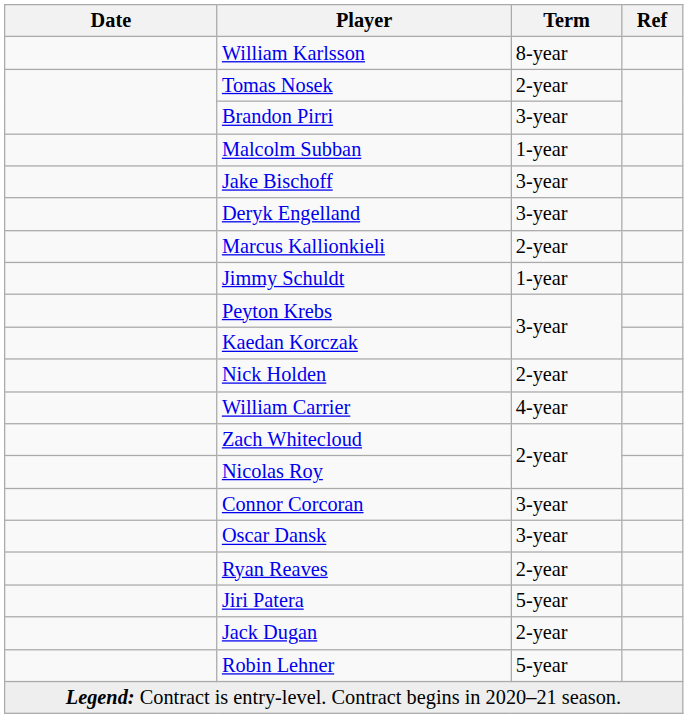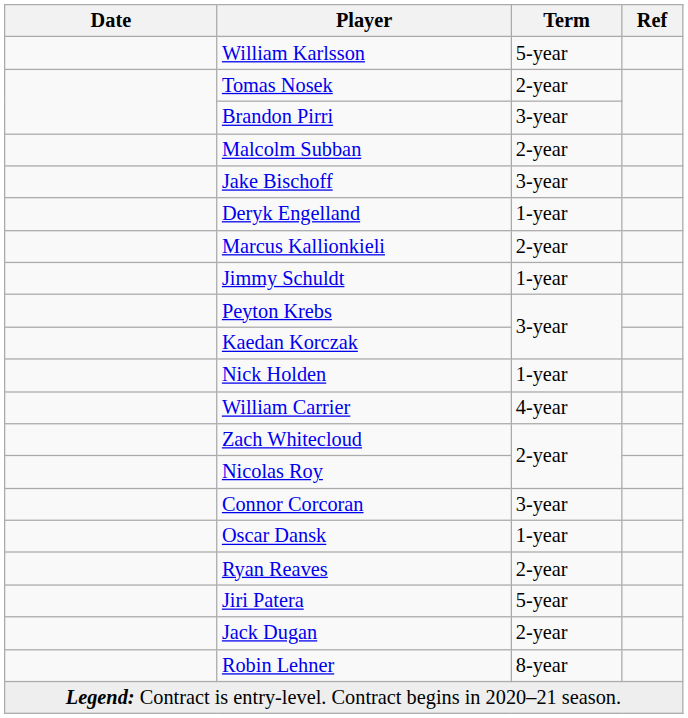William Karlsson | Term: 8-year -> 5-year
Malcolm Subban | Term: 1-year -> 2-year
Deryk Engelland | Term: 3-year -> 1-year
Nick Holden | Term: 2-year -> 1-year
Oscar Dansk | Term: 3-year -> 1-year
Robin Lehner | Term: 5-year -> 8-year
